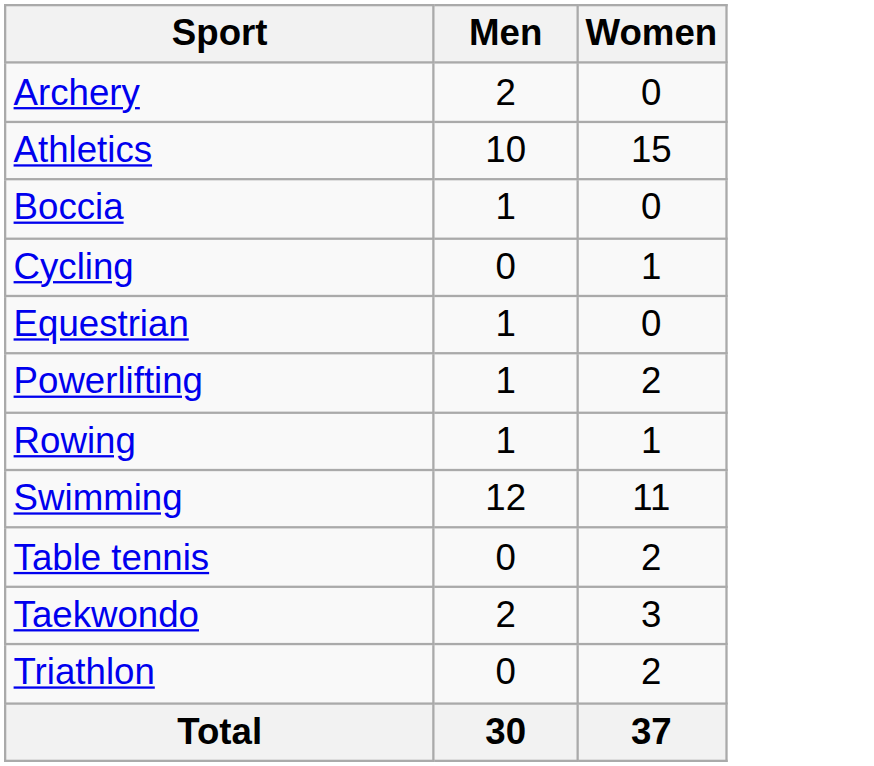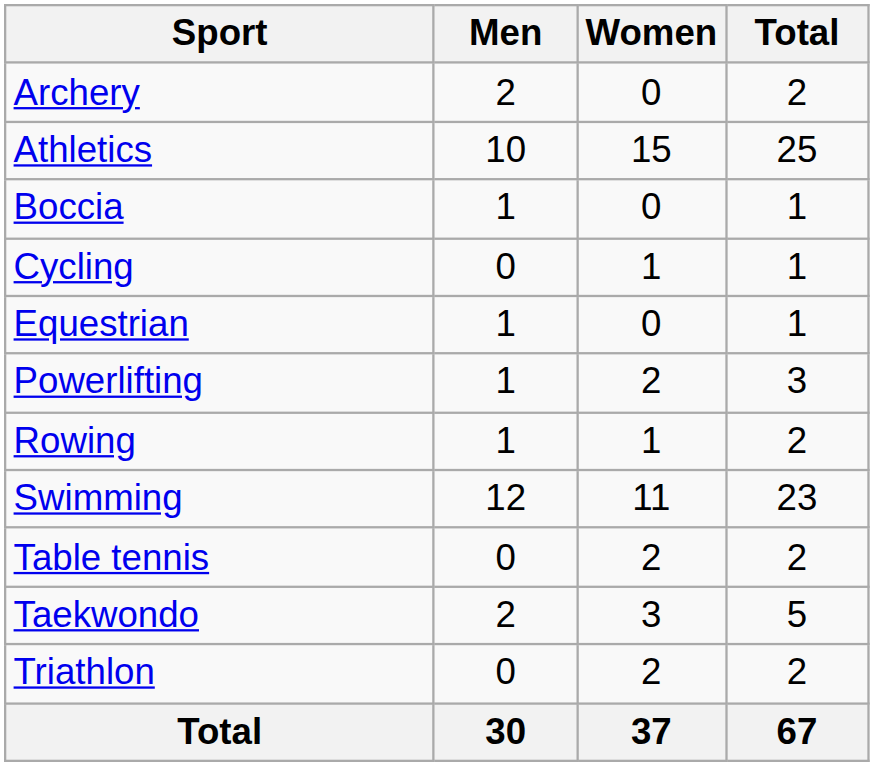+ column: Total | 2 | 25 | 1 | 1 | 1 | 3 | 2 | 23 | 2 | 5 | 2 | 67
